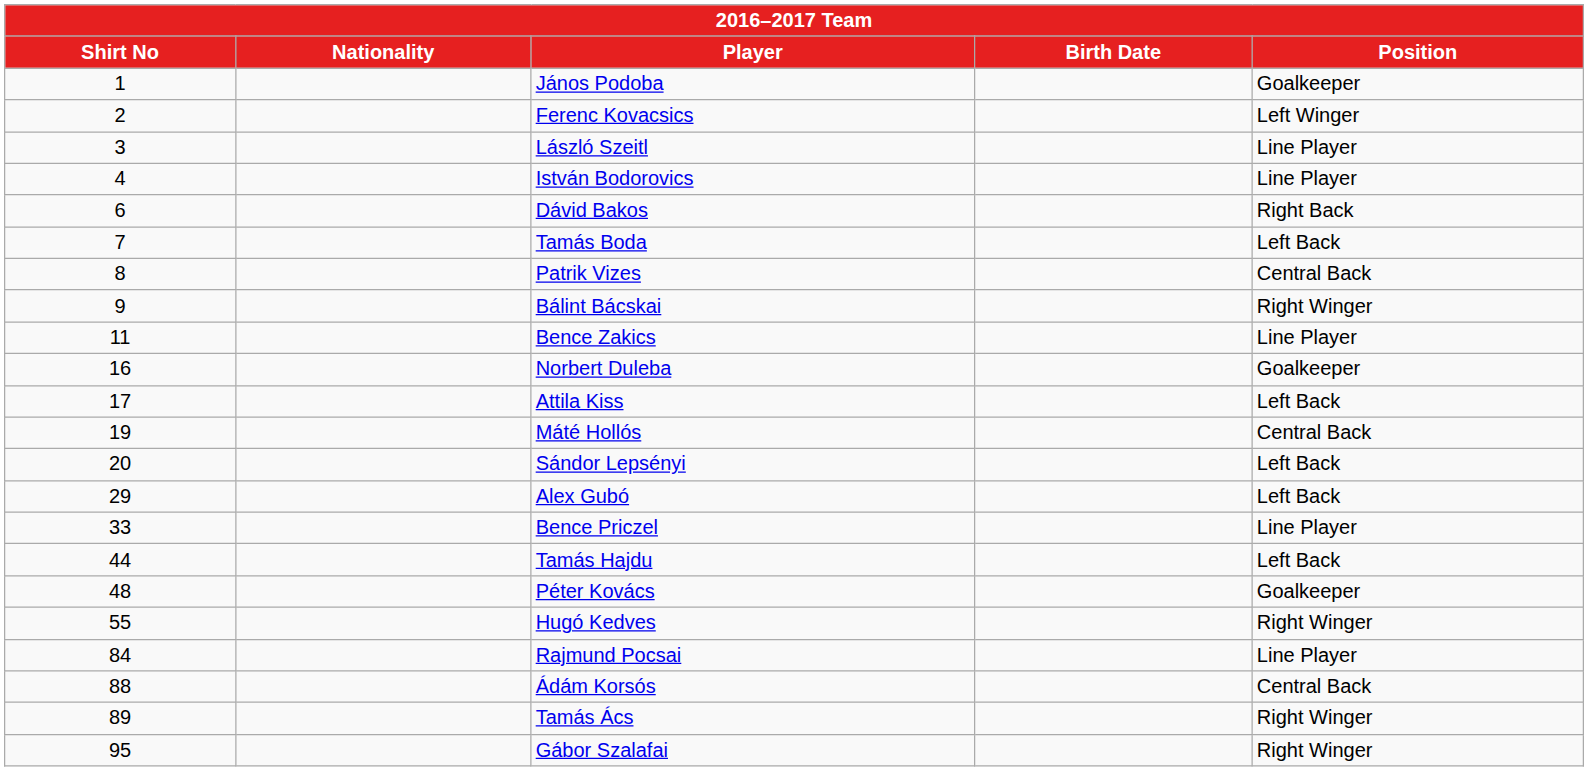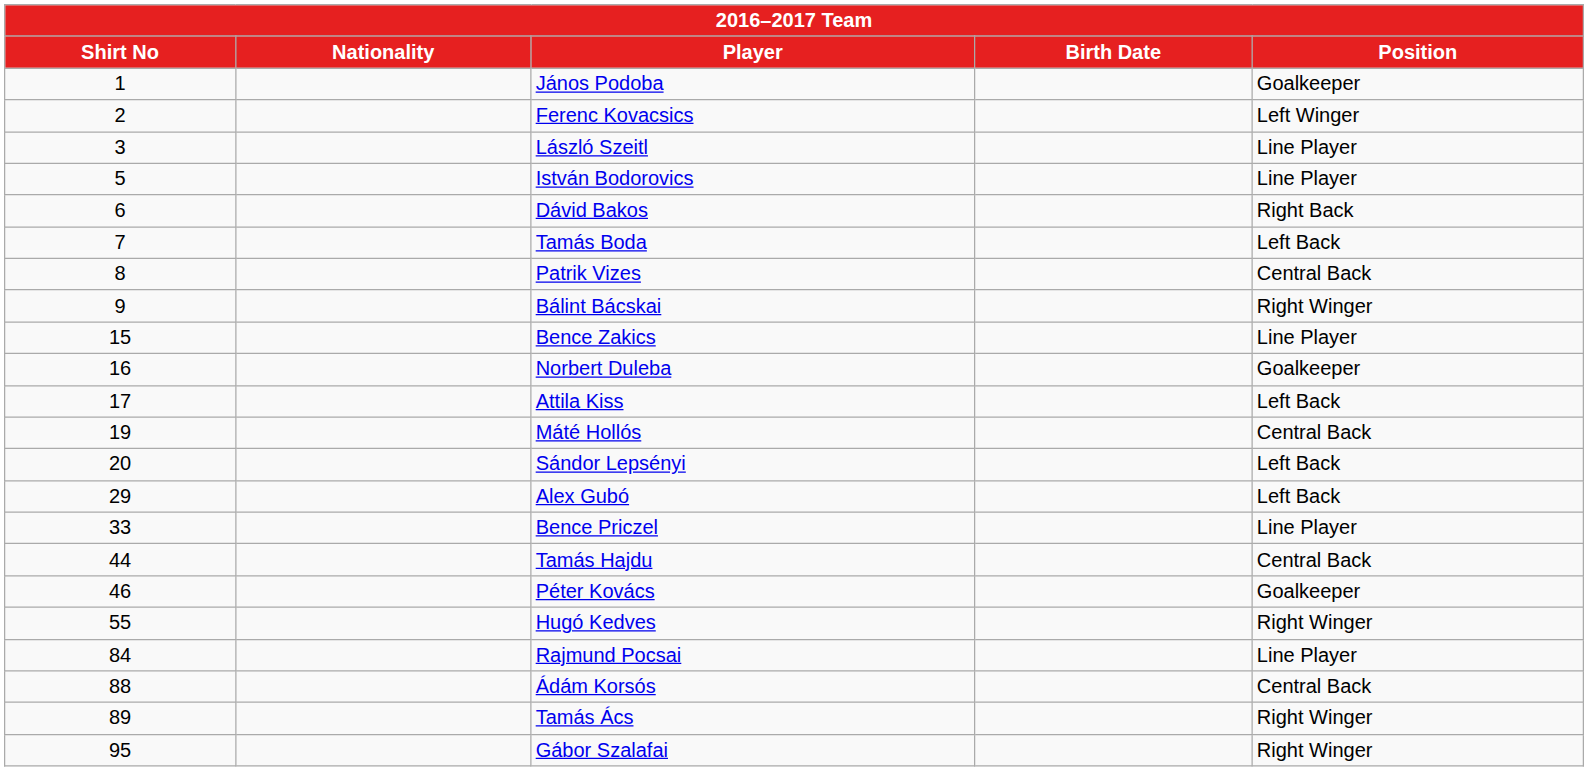István Bodorovics | Shirt No: 4 -> 5
Bence Zakics | Shirt No: 11 -> 15
Tamás Hajdu | Position: Left Back -> Central Back
Péter Kovács | Shirt No: 48 -> 46
